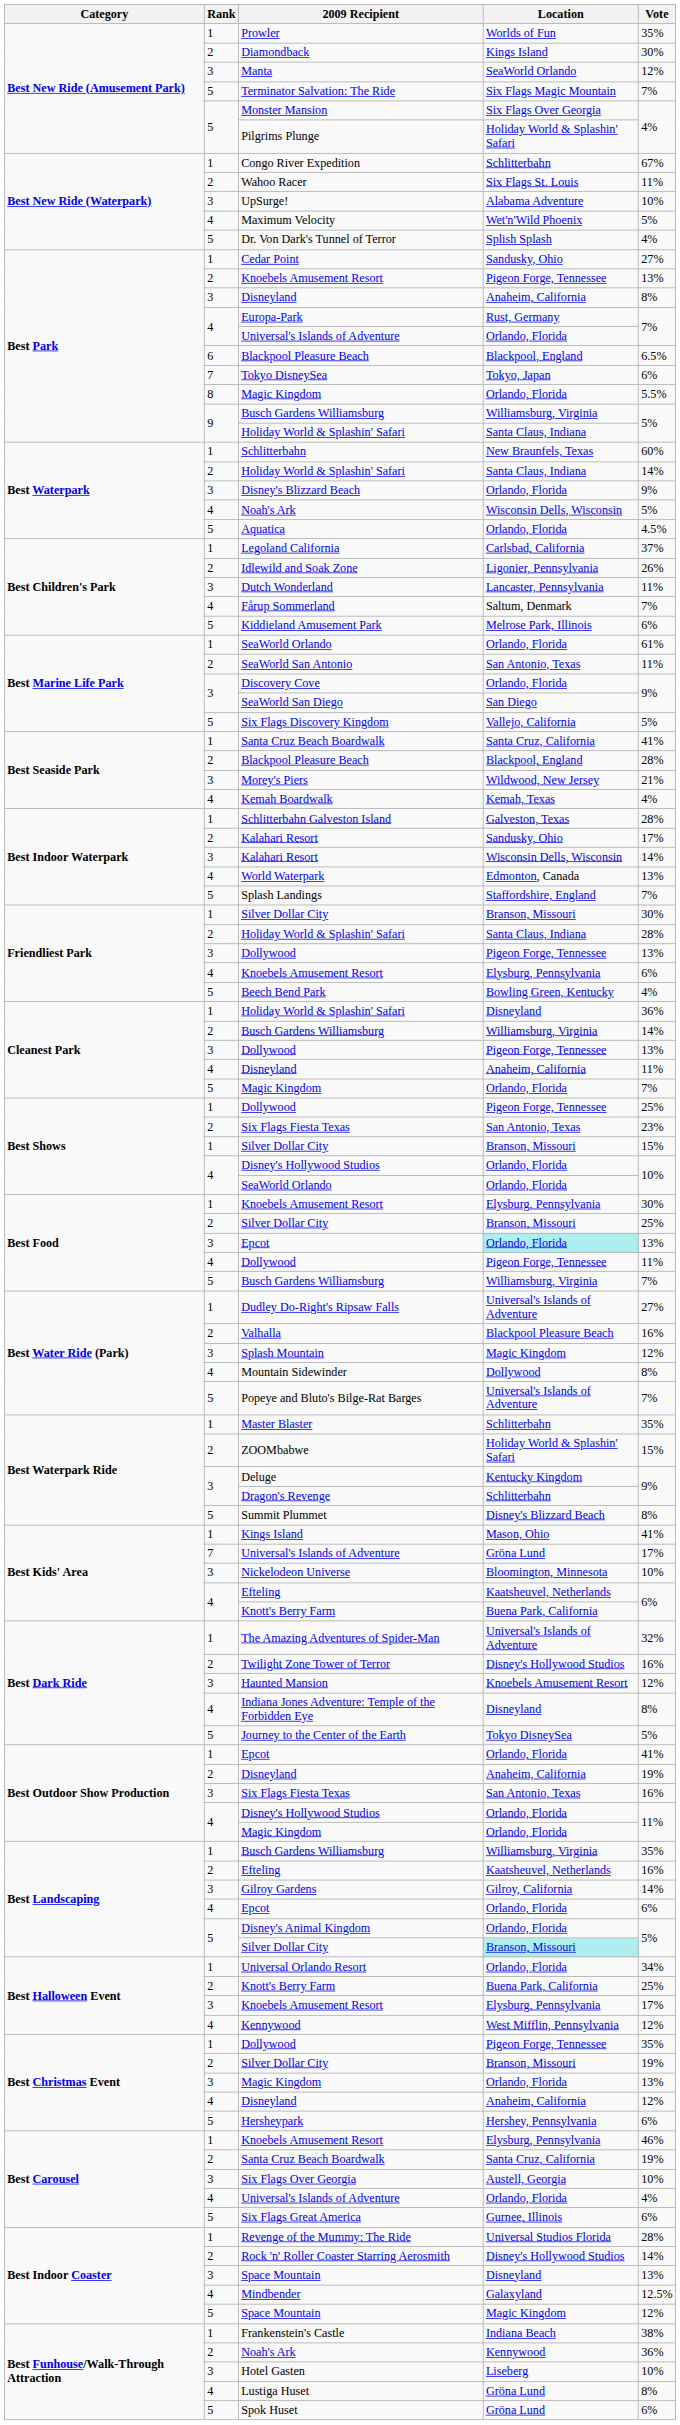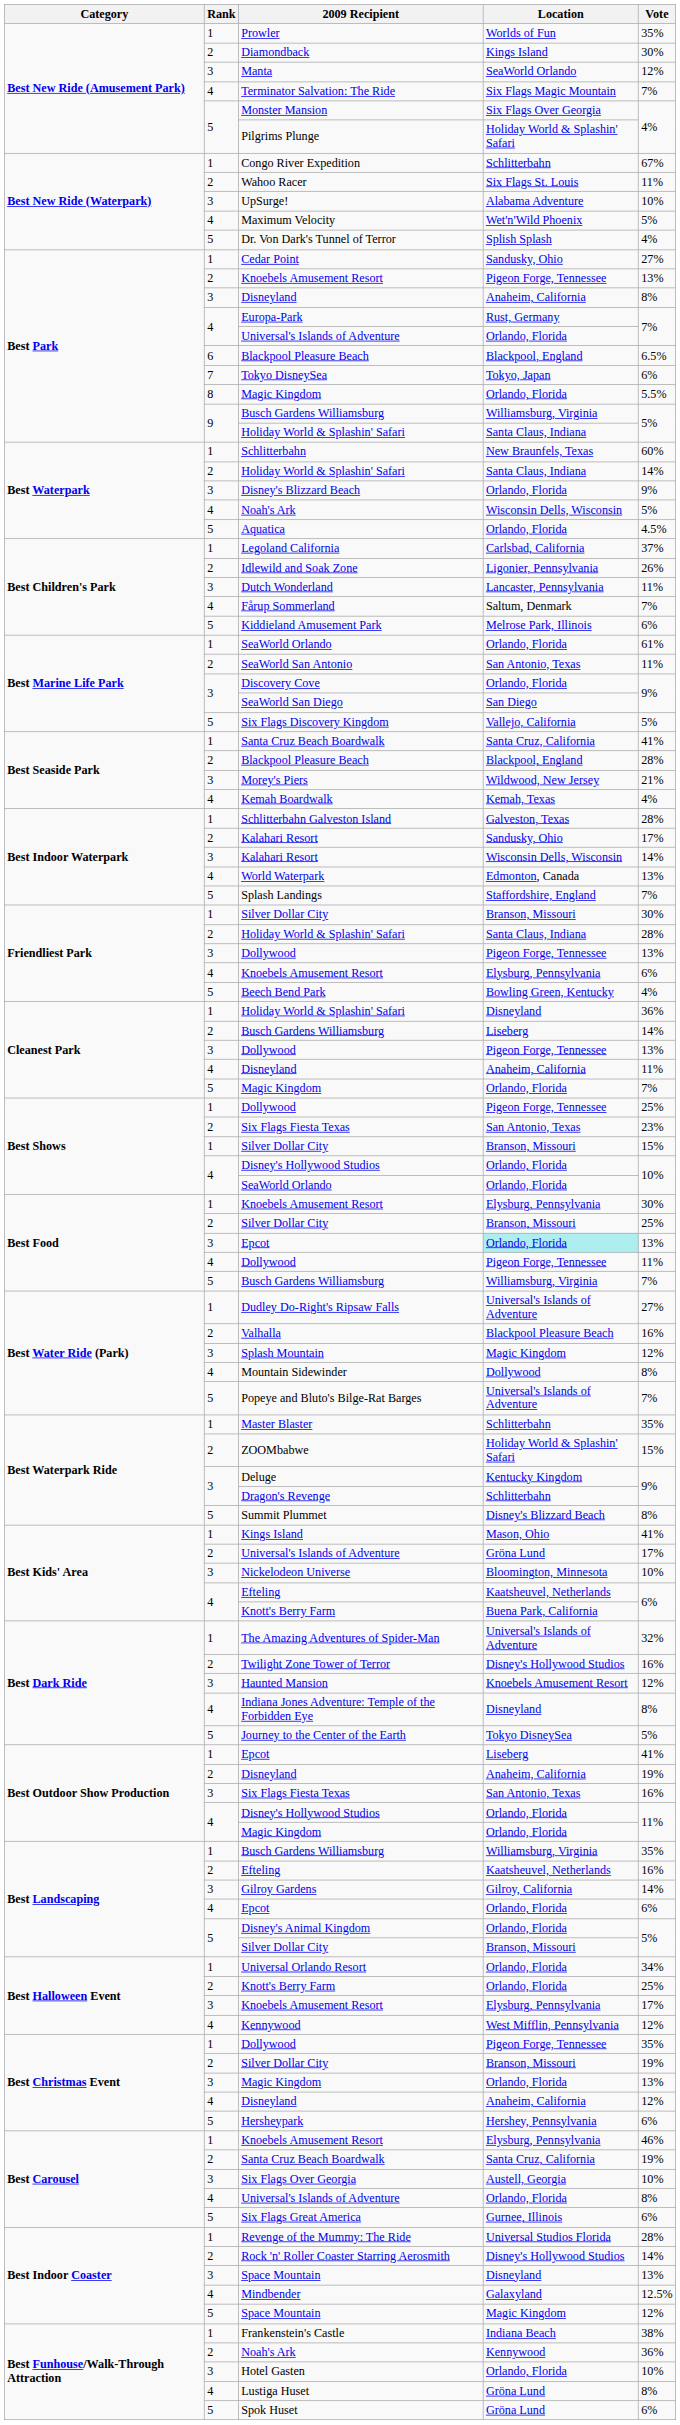Terminator Salvation: The Ride | Rank: 5 -> 4
Cleanest Park / Busch Gardens Williamsburg | Location: Williamsburg, Virginia -> Liseberg
Best Kids' Area / Universal's Islands of Adventure | Rank: 7 -> 2
Best Outdoor Show Production / Epcot | Location: Orlando, Florida -> Liseberg
Best Landscaping / Silver Dollar City | Location: paleturquoise background -> no background
Best Halloween Event / Knott's Berry Farm | Location: Buena Park, California -> Orlando, Florida
Best Carousel / Universal's Islands of Adventure | Vote: 4% -> 8%
Hotel Gasten | Location: Liseberg -> Orlando, Florida
